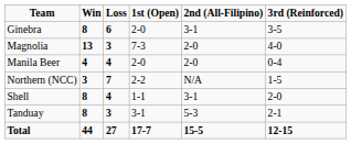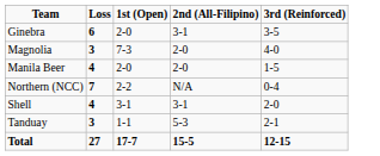- column: Win | 8 | 13 | 4 | 3 | 8 | 8 | 44
Manila Beer | 3rd (Reinforced): 0-4 -> 1-5
Northern (NCC) | 3rd (Reinforced): 1-5 -> 0-4
Shell | 1st (Open): 1-1 -> 3-1
Tanduay | 1st (Open): 3-1 -> 1-1
